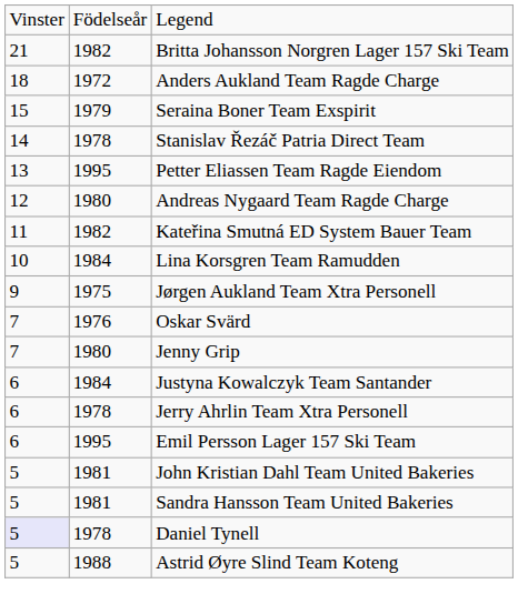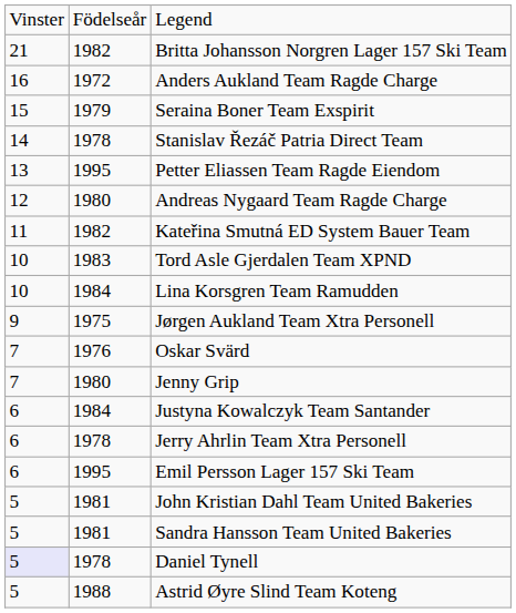Anders Aukland Team Ragde Charge | column 1: 18 -> 16
+ row: 10 | 1983 | Tord Asle Gjerdalen Team XPND
